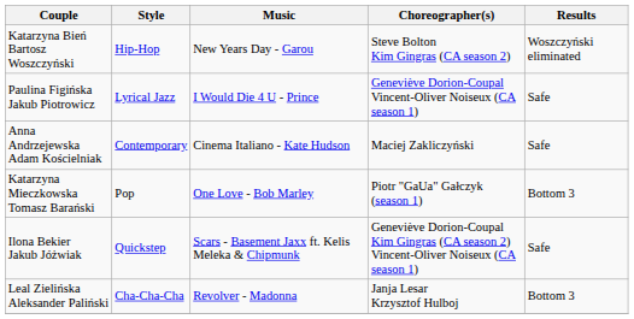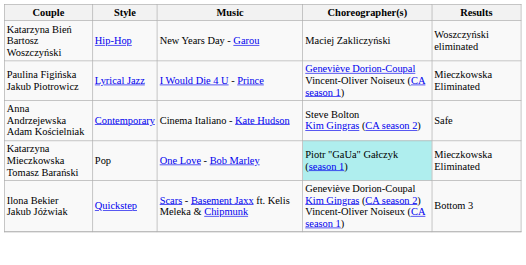Katarzyna Bień Bartosz Woszczyński | Choreographer(s): Steve Bolton Kim Gingras (CA season 2) -> Maciej Zakliczyński
Paulina Figińska Jakub Piotrowicz | Results: Safe -> Mieczkowska Eliminated
Anna Andrzejewska Adam Kościelniak | Choreographer(s): Maciej Zakliczyński -> Steve Bolton Kim Gingras (CA season 2)
Katarzyna Mieczkowska Tomasz Barański | Choreographer(s): no background -> paleturquoise background
Katarzyna Mieczkowska Tomasz Barański | Results: Bottom 3 -> Mieczkowska Eliminated
Ilona Bekier Jakub Jóżwiak | Results: Safe -> Bottom 3
- row: Leal Zielińska Aleksander Paliński | Cha-Cha-Cha | Revolver - Madonna | Janja Lesar Krzysztof Hulboj | Bottom 3
